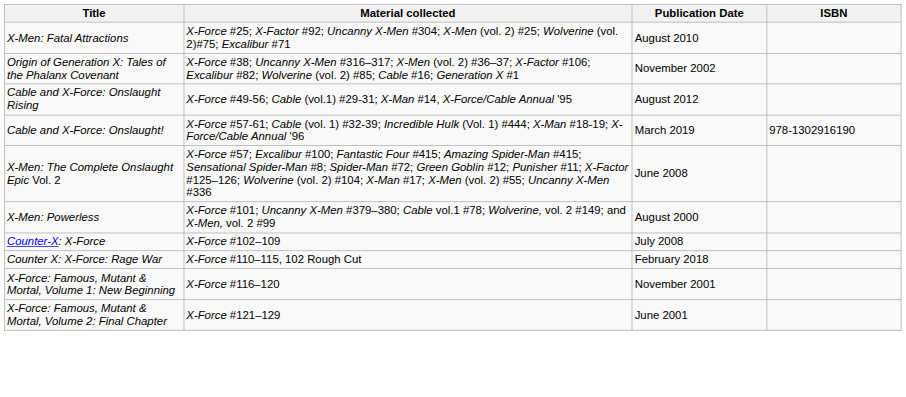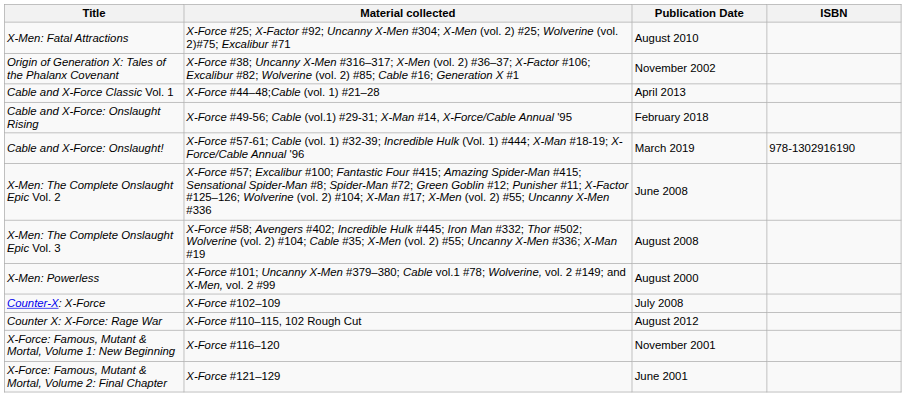+ row: Cable and X-Force Classic Vol. 1 | X-Force #44–48;Cable (vol. 1) #21–28 | April 2013
Cable and X-Force: Onslaught Rising | Publication Date: August 2012 -> February 2018
+ row: X-Men: The Complete Onslaught Epic Vol. 3 | X-Force #58; Avengers #402; Incredible Hulk #445; Iron Man #332; Thor #502; Wolverine (vol. 2) #104; Cable #35; X-Men (vol. 2) #55; Uncanny X-Men #336; X-Man #19 | August 2008
Counter X: X-Force: Rage War | Publication Date: February 2018 -> August 2012
